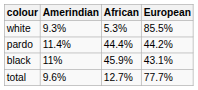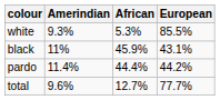rows swapped: pardo <-> black
